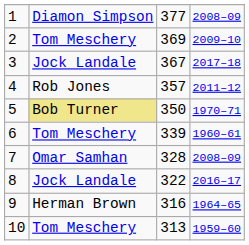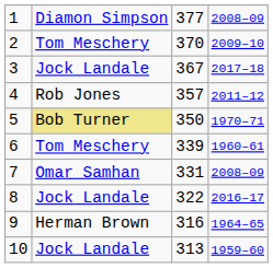2 | column 3: 369 -> 370
7 | column 3: 328 -> 331
10 | column 2: Tom Meschery -> Jock Landale
